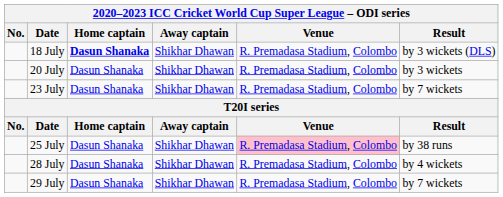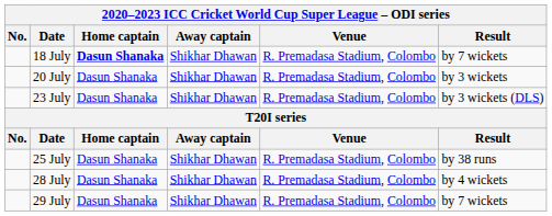18 July | Result: by 3 wickets (DLS) -> by 7 wickets
23 July | Result: by 7 wickets -> by 3 wickets (DLS)
25 July | Venue: pink background -> no background
